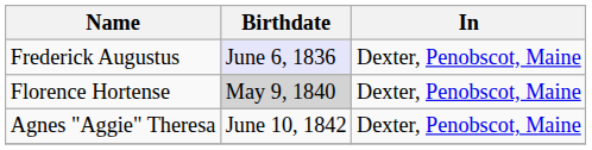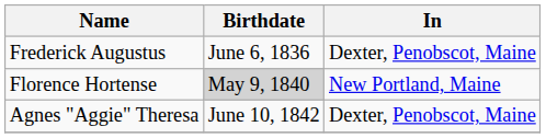Frederick Augustus | Birthdate: lavender background -> no background
Florence Hortense | In: Dexter, Penobscot, Maine -> New Portland, Maine
